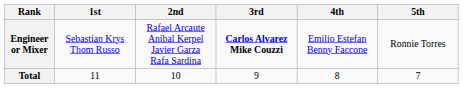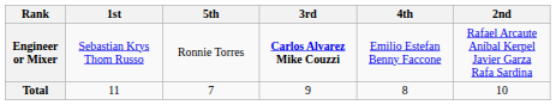columns swapped: 2nd <-> 5th
